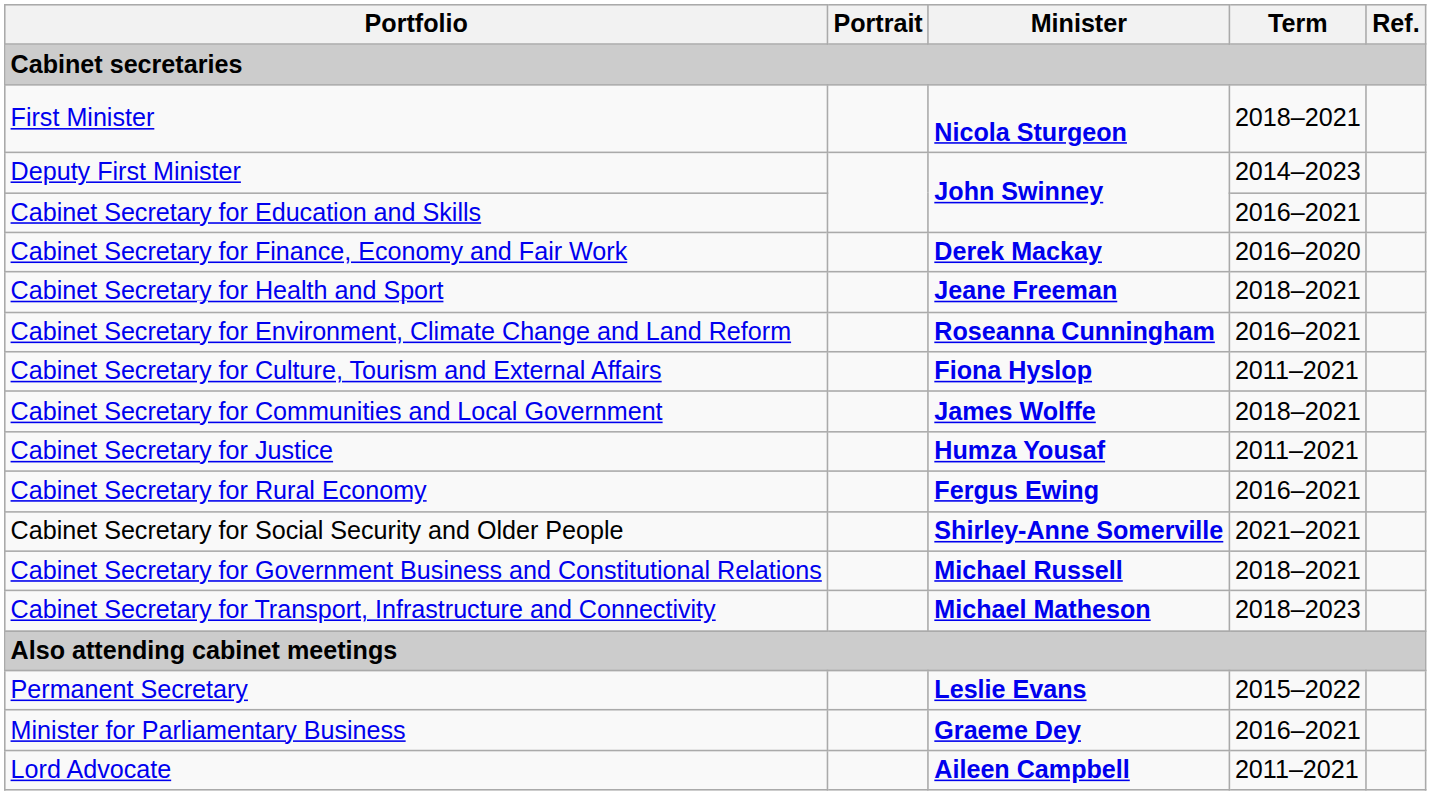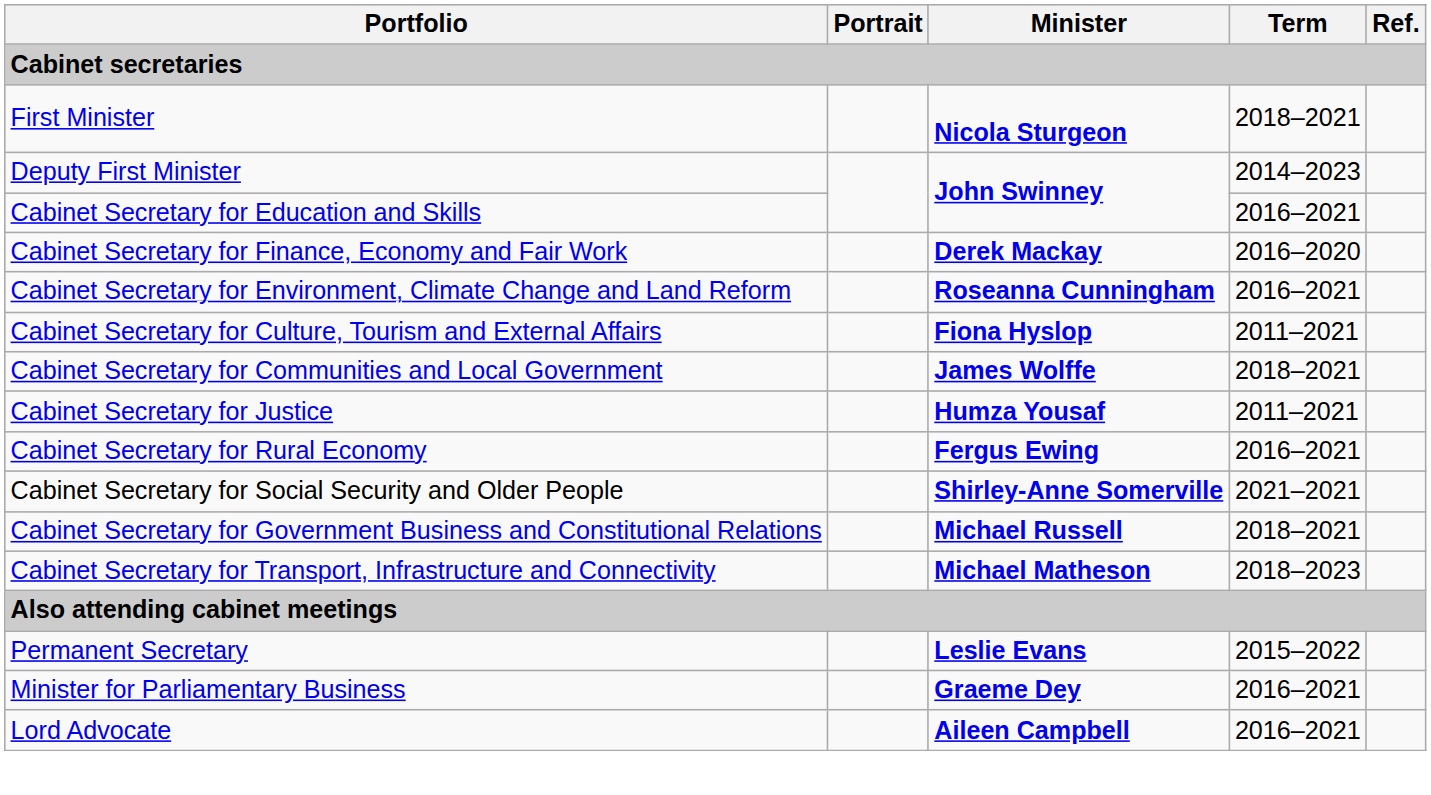- row: Cabinet Secretary for Health and Sport | Jeane Freeman | 2018–2021
Lord Advocate | Term: 2011–2021 -> 2016–2021
